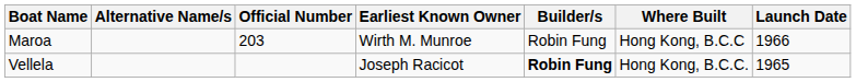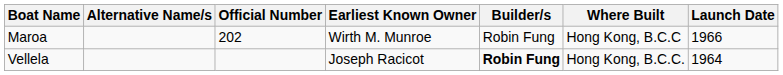Maroa | Official Number: 203 -> 202
Vellela | Launch Date: 1965 -> 1964
